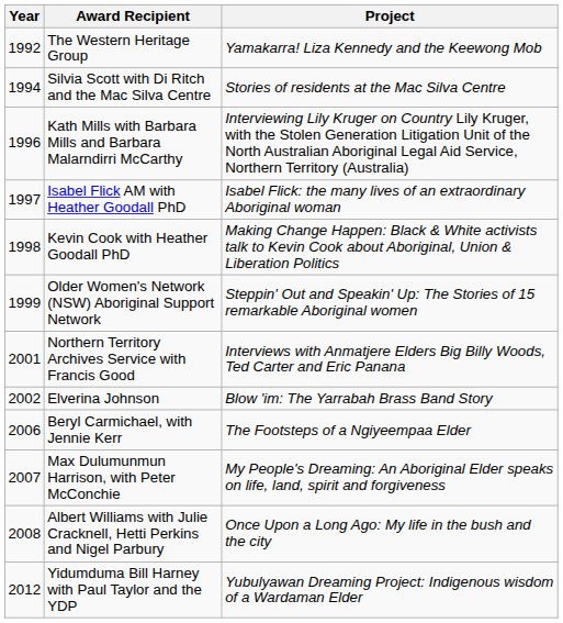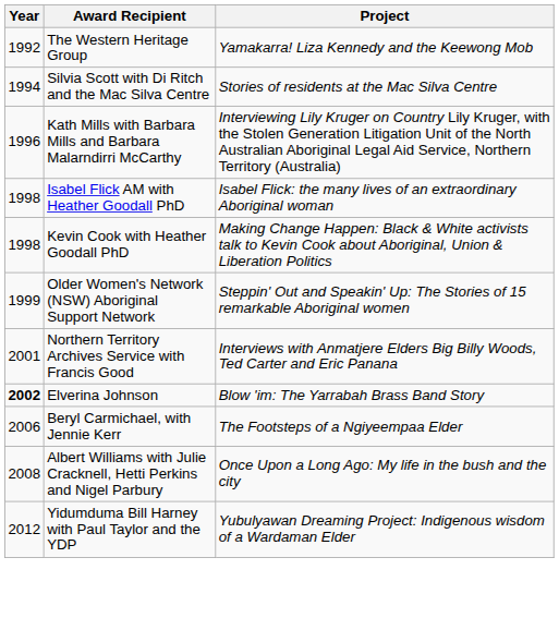Isabel Flick AM with Heather Goodall PhD | Year: 1997 -> 1998
Elverina Johnson | Year: normal -> bold
- row: 2007 | Max Dulumunmun Harrison, with Peter McConchie | My People's Dreaming: An Aboriginal Elder speaks on life, land, spirit and forgiveness
